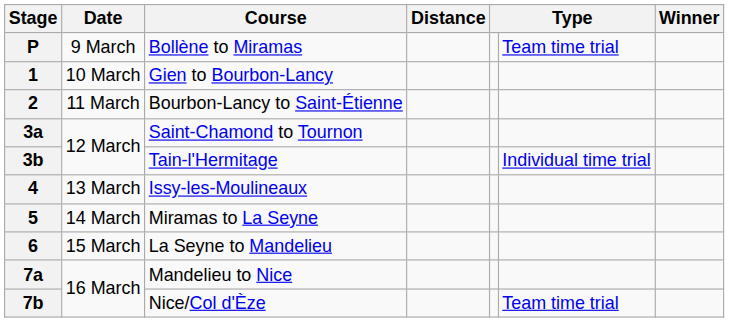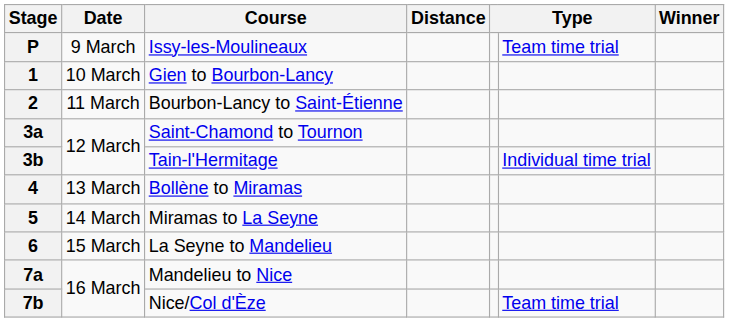P | Course: Bollène to Miramas -> Issy-les-Moulineaux
4 | Course: Issy-les-Moulineaux -> Bollène to Miramas
